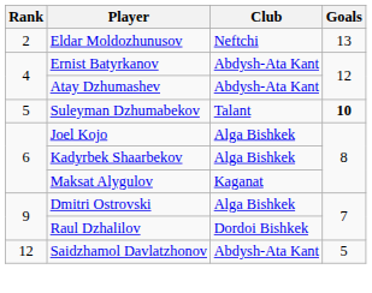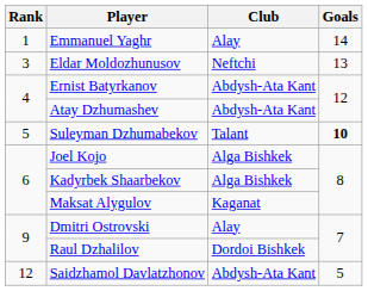+ row: 1 | Emmanuel Yaghr | Alay | 14
Eldar Moldozhunusov | Rank: 2 -> 3
Dmitri Ostrovski | Club: Alga Bishkek -> Alay
